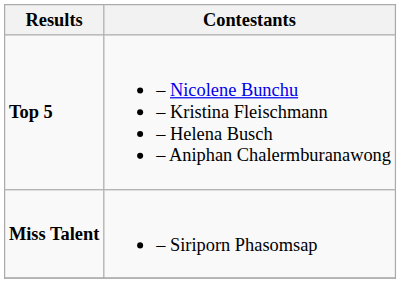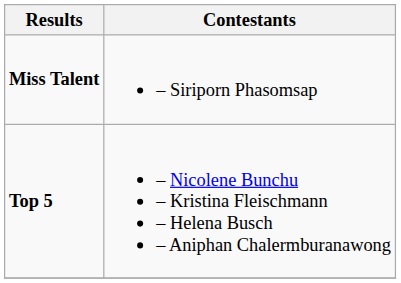rows swapped: Miss Talent <-> Top 5
